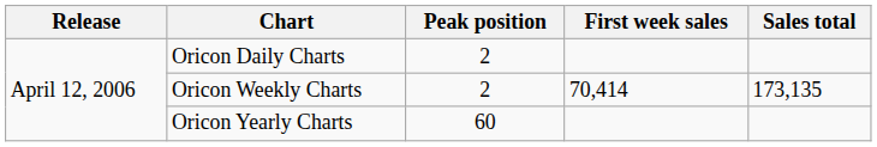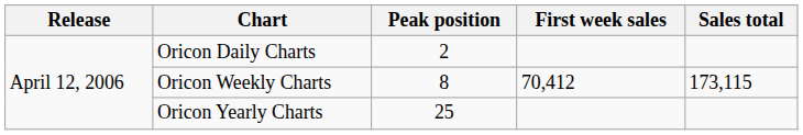Oricon Weekly Charts | Peak position: 2 -> 8
Oricon Weekly Charts | First week sales: 70,414 -> 70,412
Oricon Weekly Charts | Sales total: 173,135 -> 173,115
Oricon Yearly Charts | Peak position: 60 -> 25
